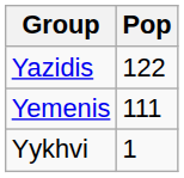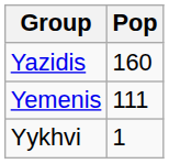Yazidis | Pop: 122 -> 160
